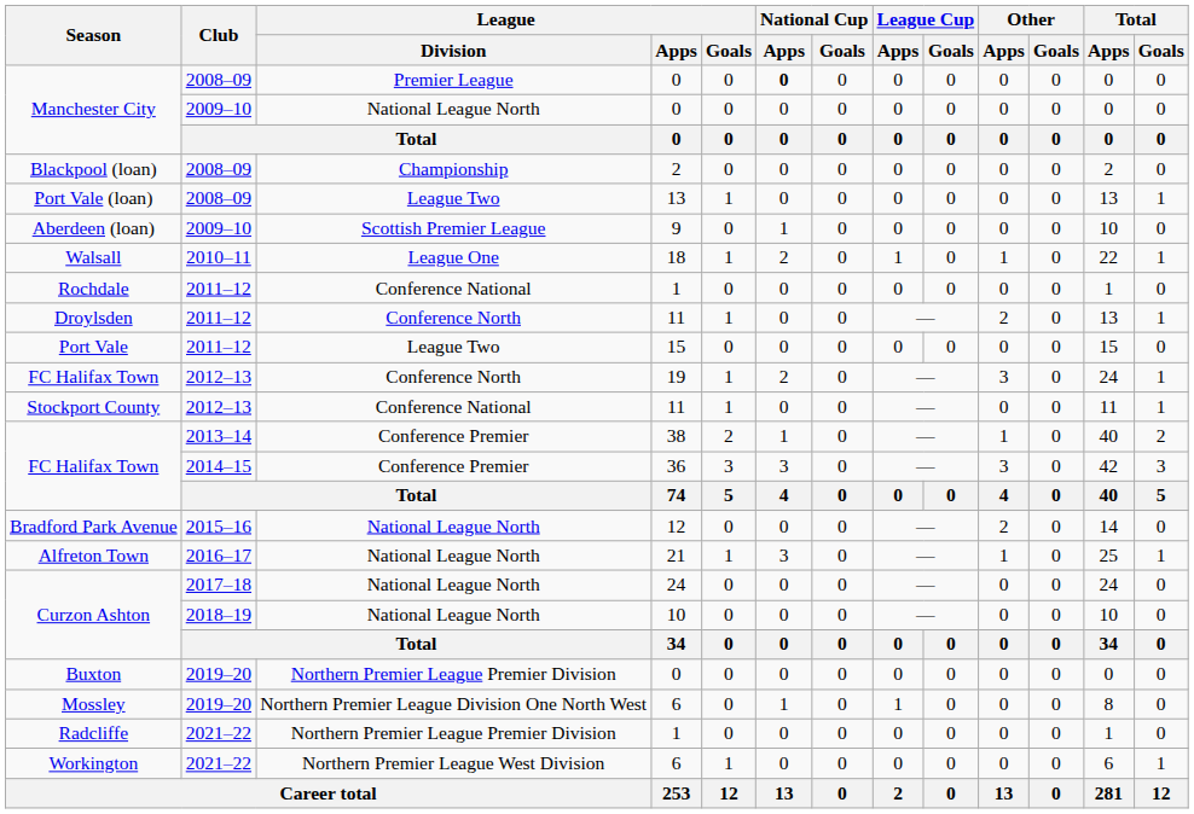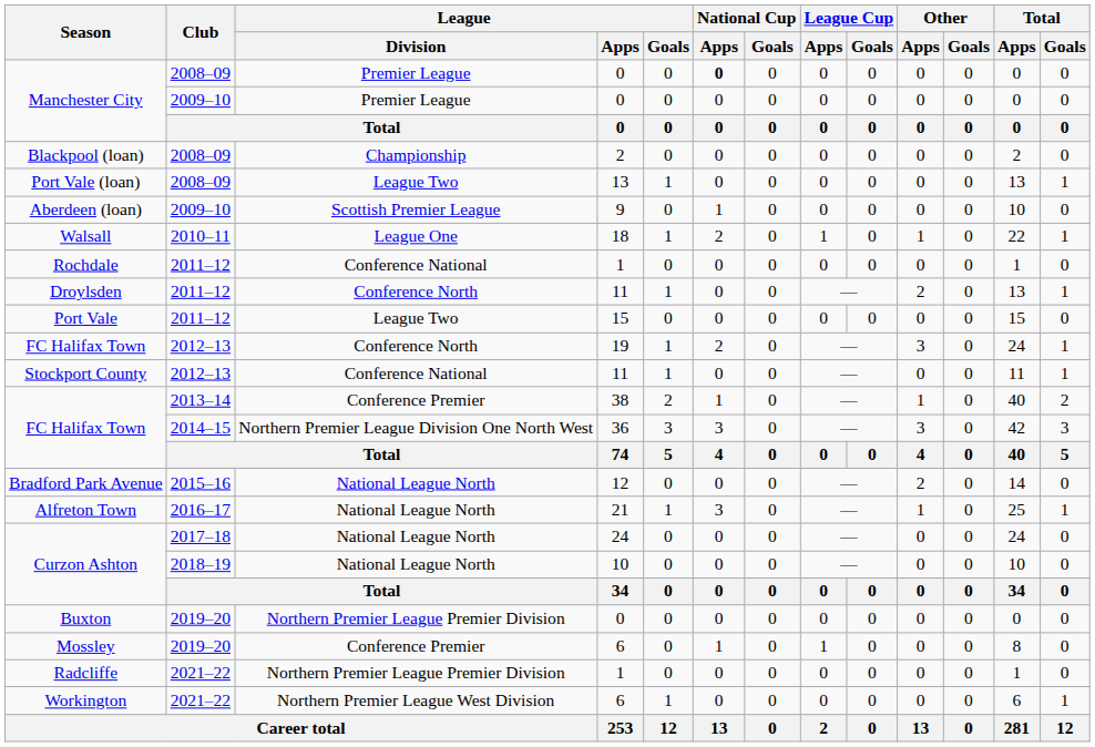Manchester City / 2009–10 | League / Division: National League North -> Premier League
FC Halifax Town / 2014–15 | League / Division: Conference Premier -> Northern Premier League Division One North West
Mossley | League / Division: Northern Premier League Division One North West -> Conference Premier
